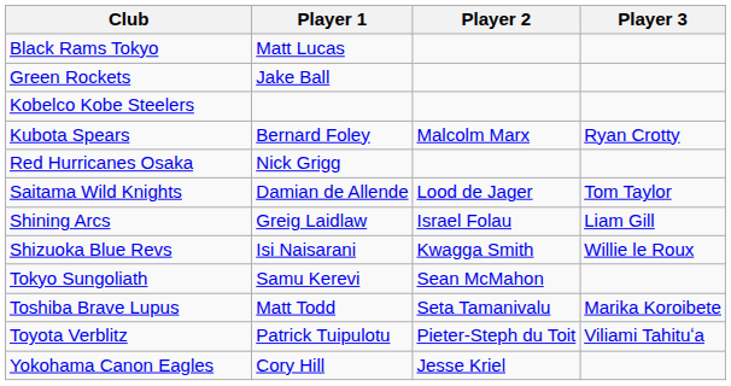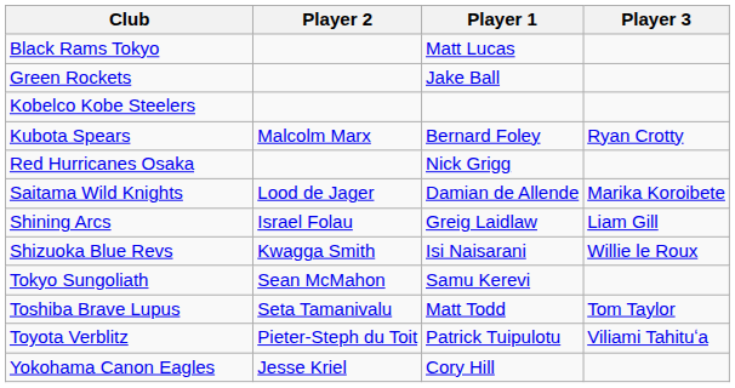columns swapped: Player 1 <-> Player 2
Saitama Wild Knights | Player 3: Tom Taylor -> Marika Koroibete
Toshiba Brave Lupus | Player 3: Marika Koroibete -> Tom Taylor
